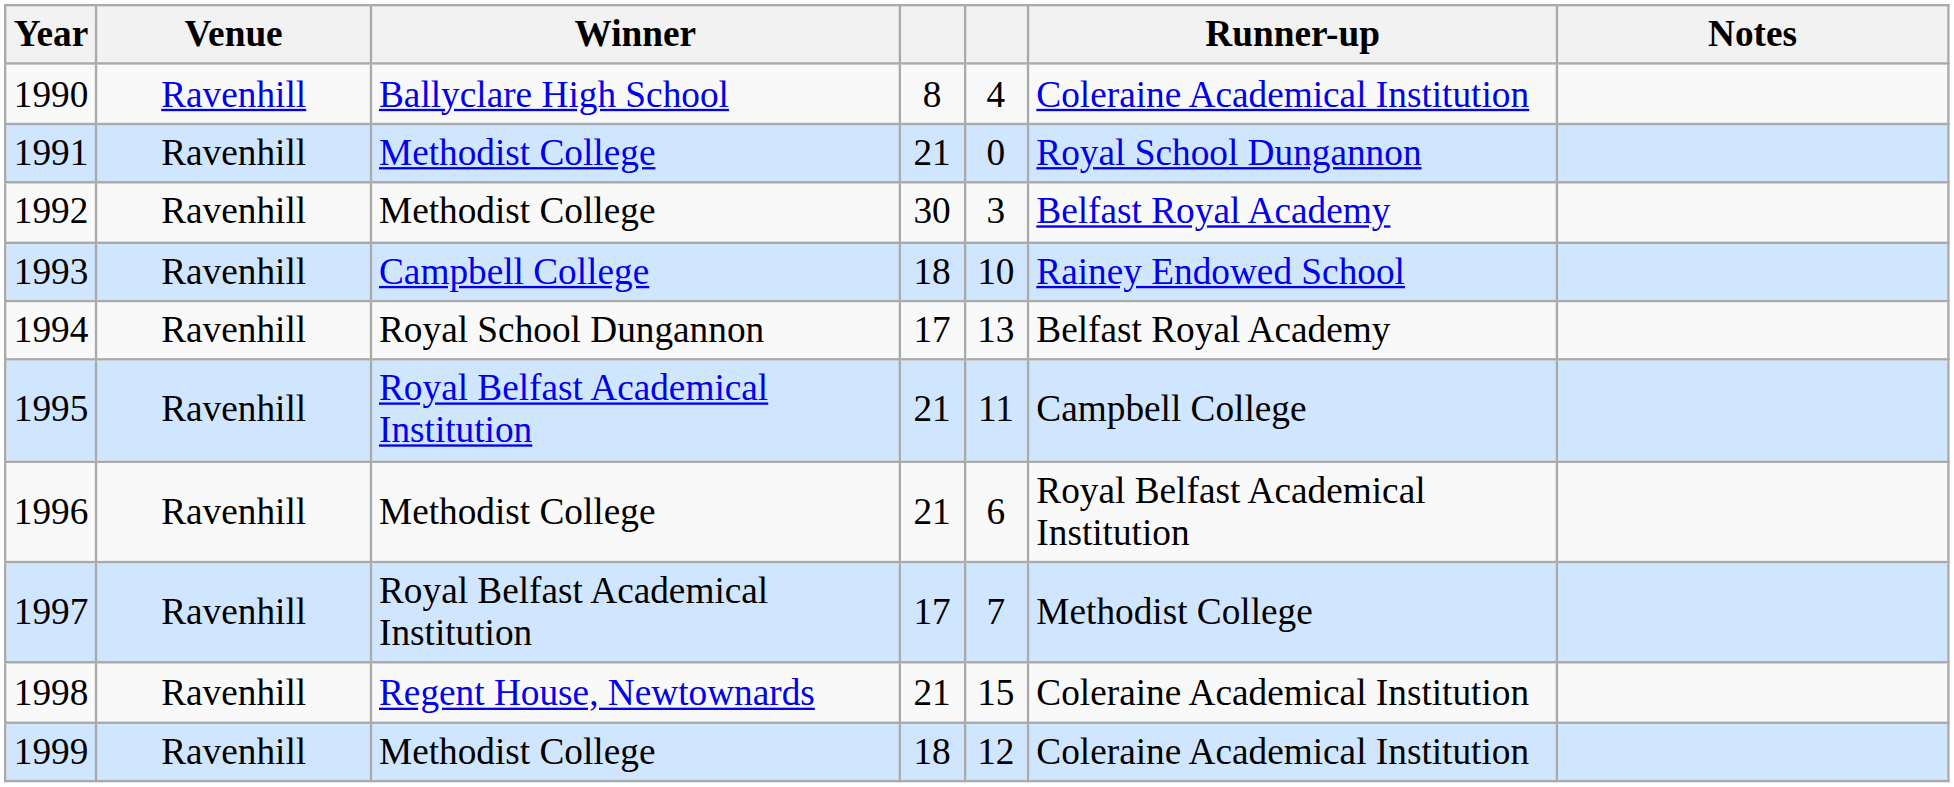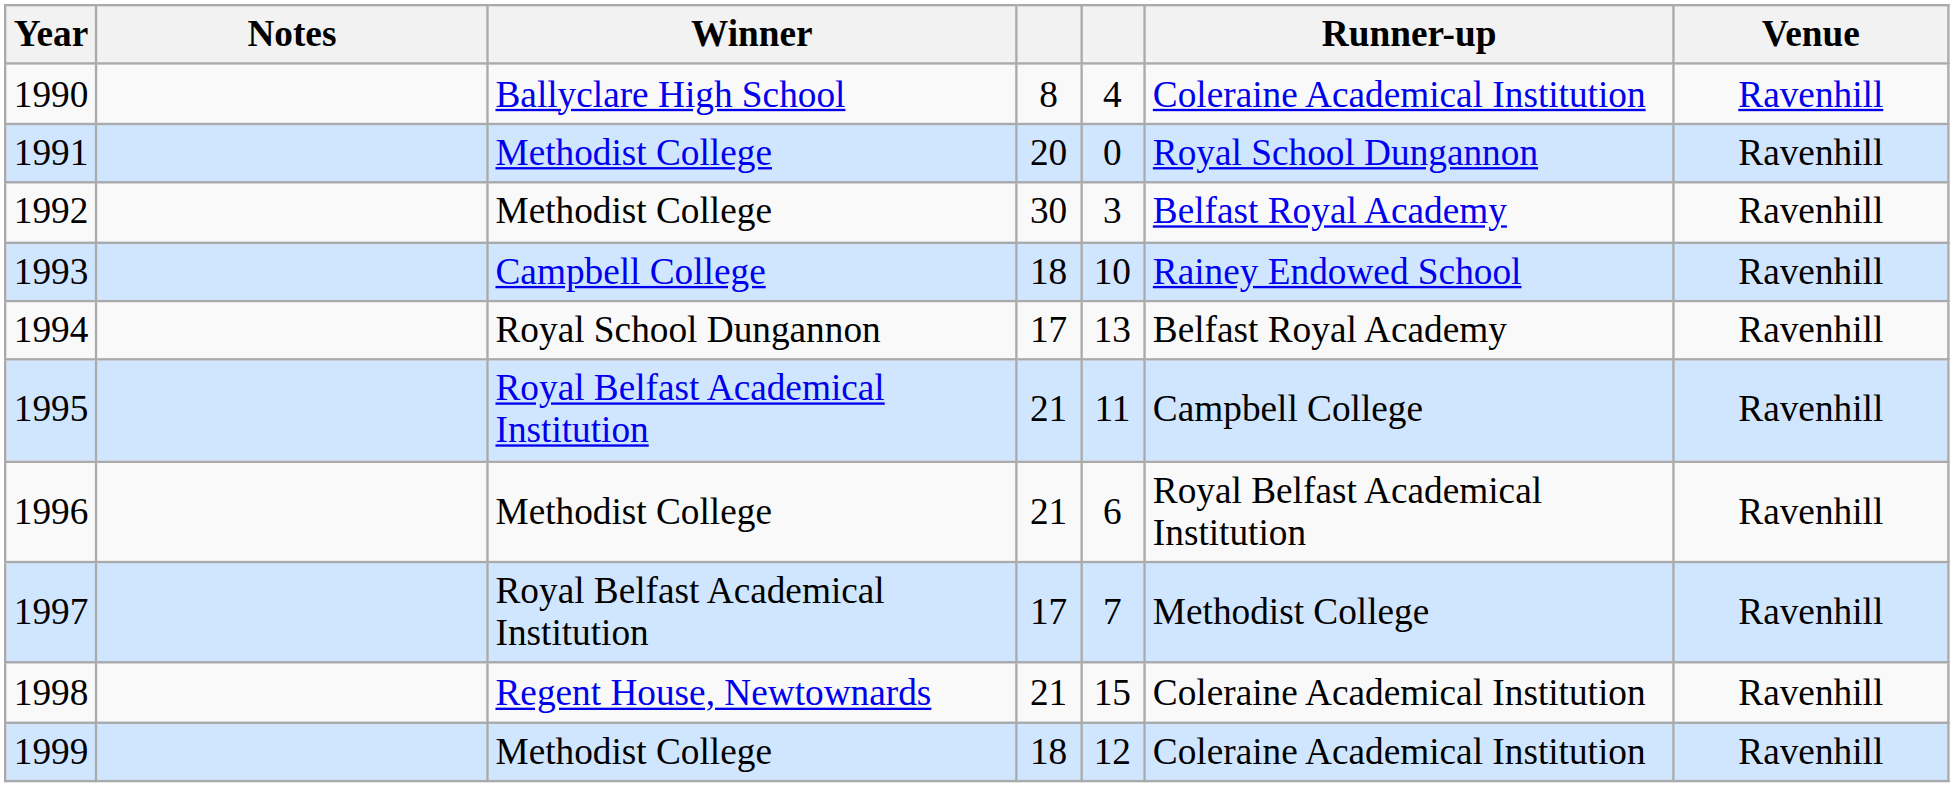columns swapped: Venue <-> Notes
1991 | column 4: 21 -> 20
